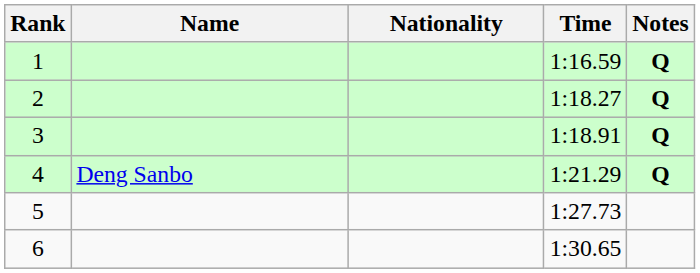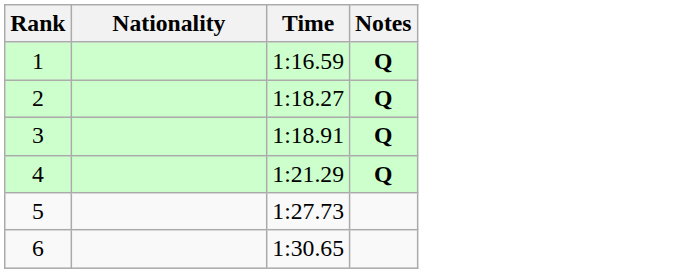- column: Name | Deng Sanbo
